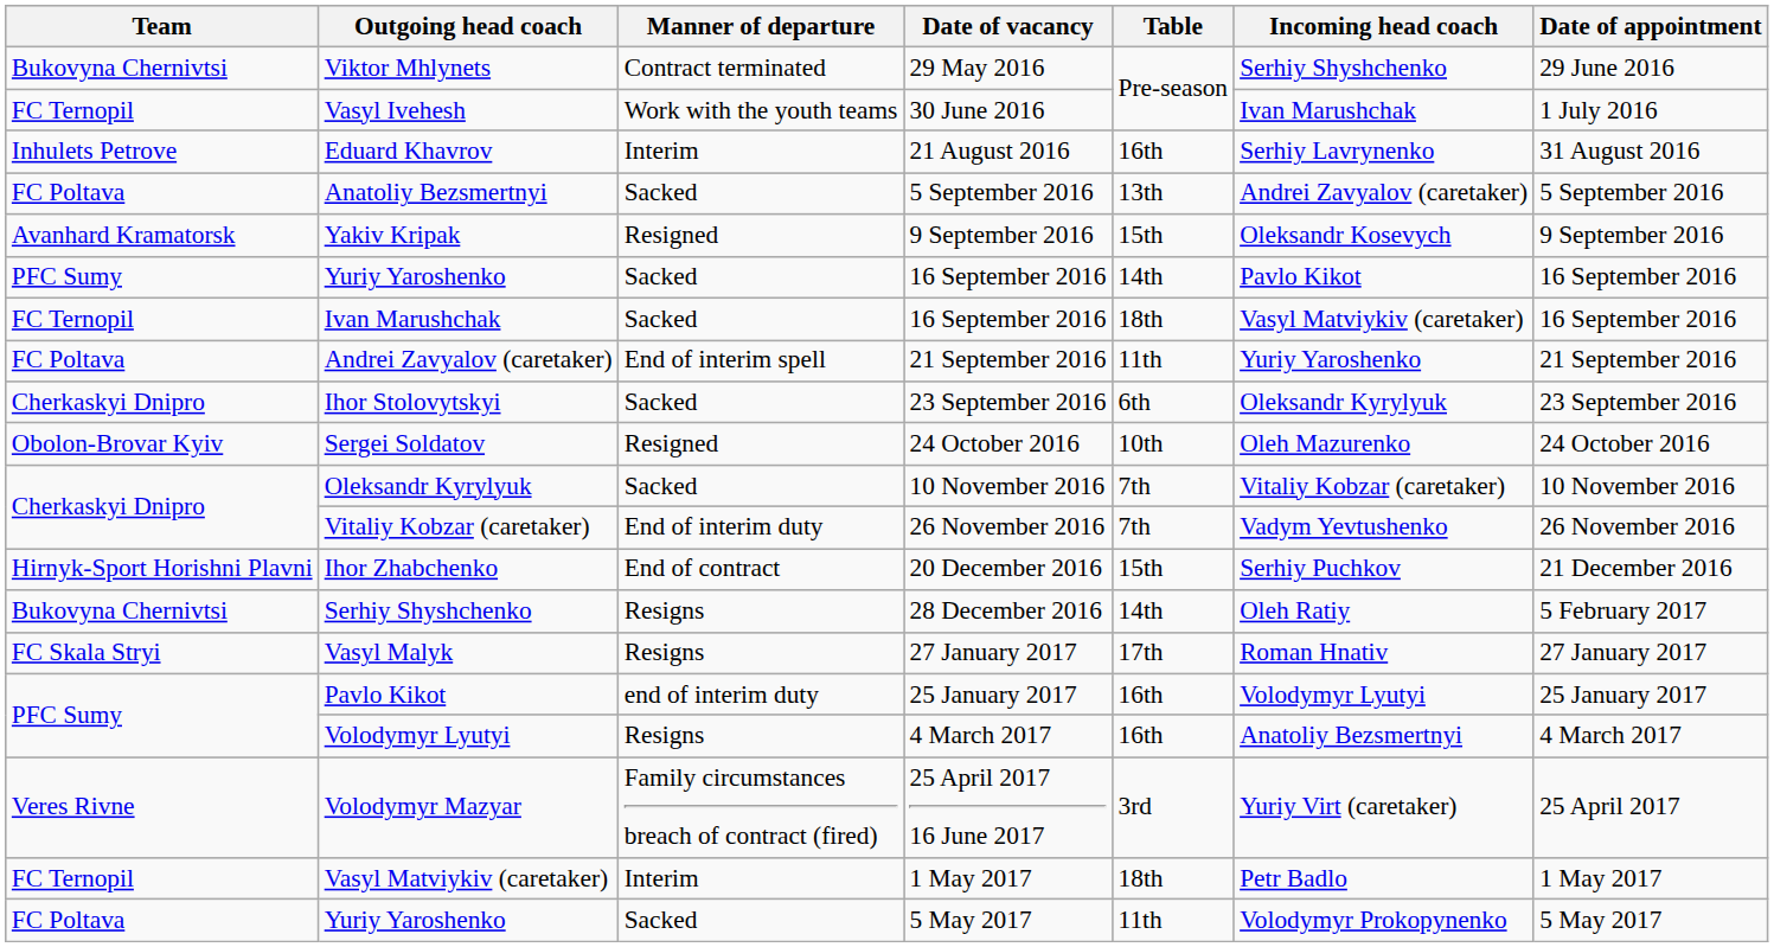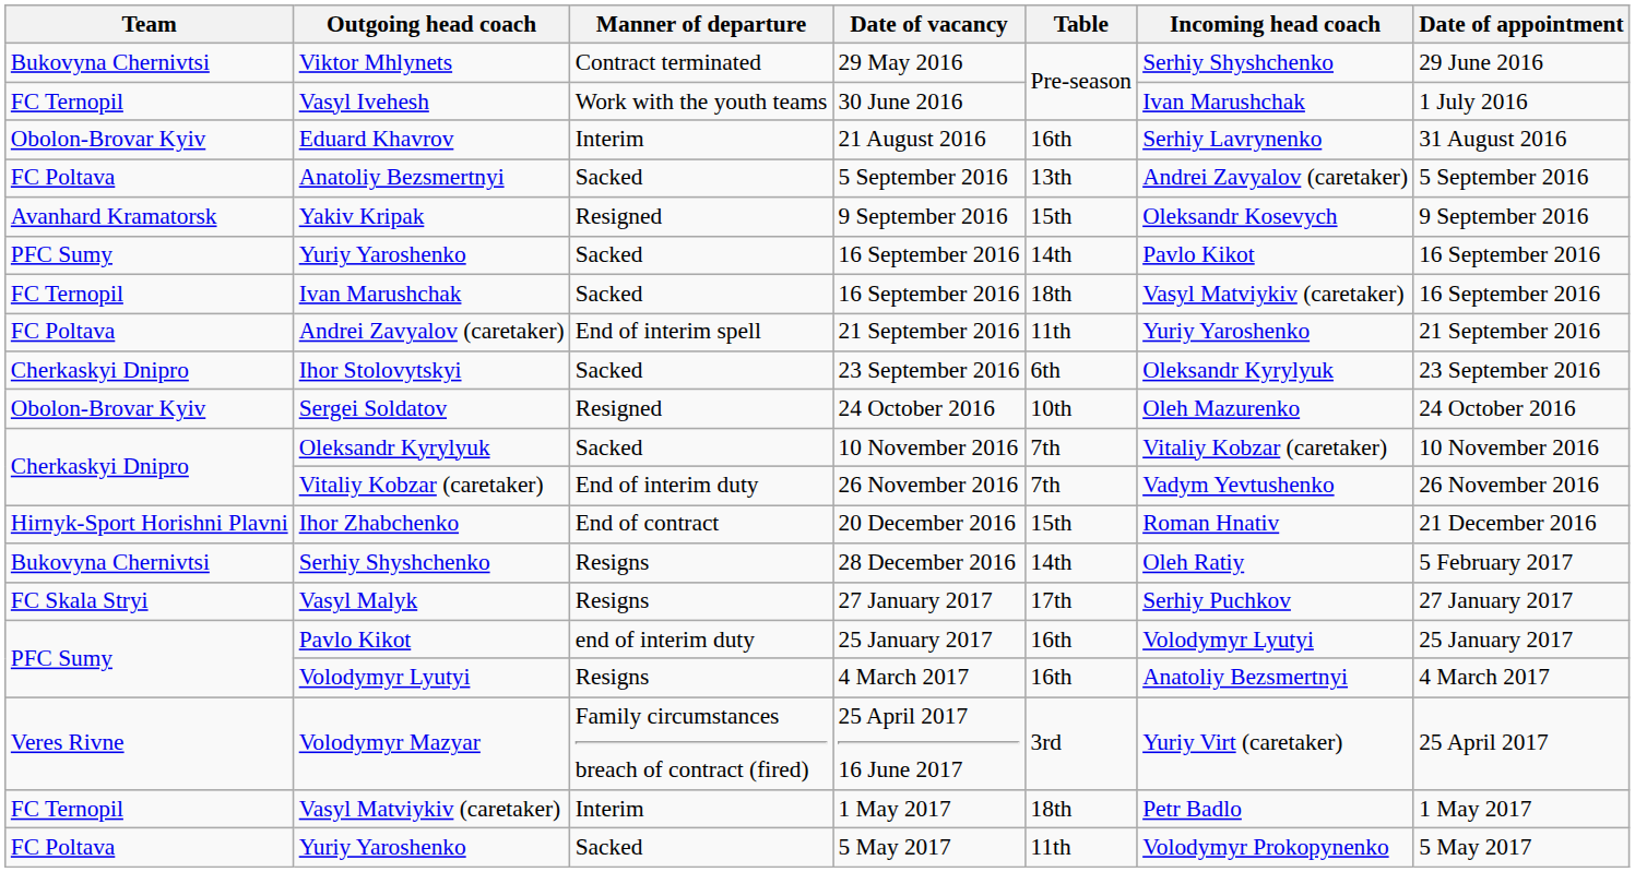Eduard Khavrov | Team: Inhulets Petrove -> Obolon-Brovar Kyiv
Ihor Zhabchenko | Incoming head coach: Serhiy Puchkov -> Roman Hnativ
Vasyl Malyk | Incoming head coach: Roman Hnativ -> Serhiy Puchkov
